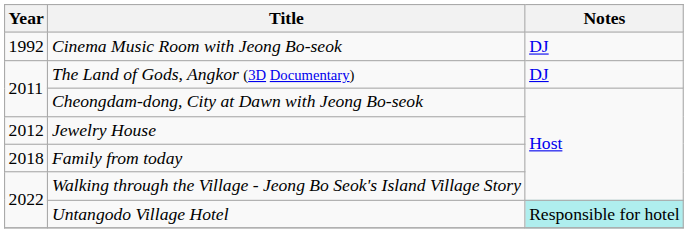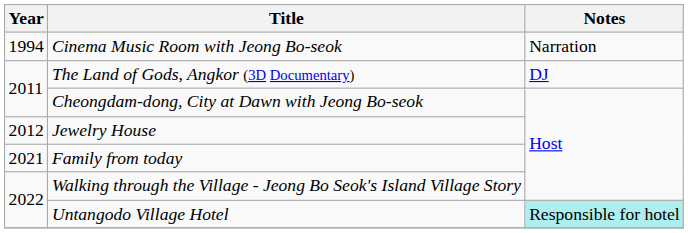Cinema Music Room with Jeong Bo-seok | Year: 1992 -> 1994
Cinema Music Room with Jeong Bo-seok | Notes: DJ -> Narration
Family from today | Year: 2018 -> 2021
